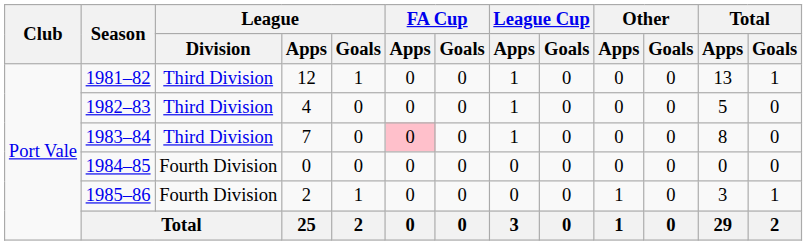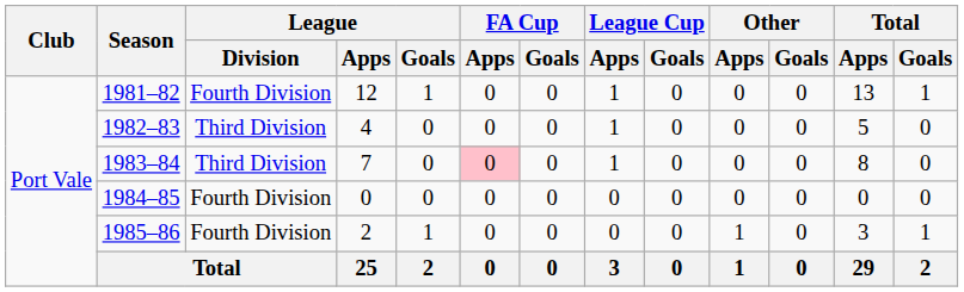1981–82 | League / Division: Third Division -> Fourth Division
